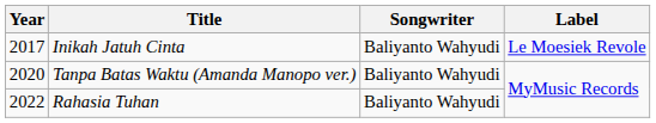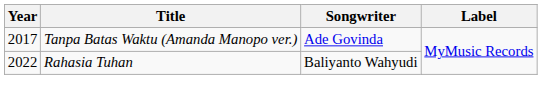- row: 2017 | Inikah Jatuh Cinta | Baliyanto Wahyudi | Le Moesiek Revole
Tanpa Batas Waktu (Amanda Manopo ver.) | Year: 2020 -> 2017
Tanpa Batas Waktu (Amanda Manopo ver.) | Songwriter: Baliyanto Wahyudi -> Ade Govinda
